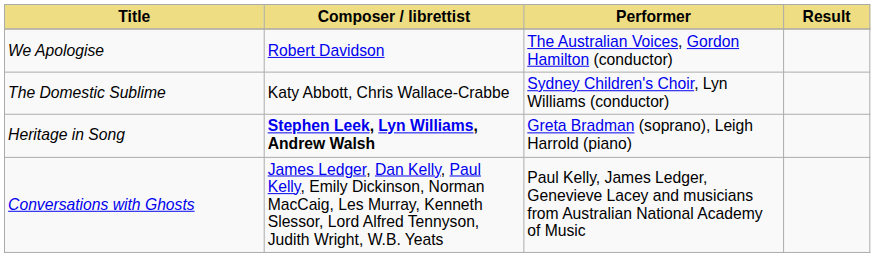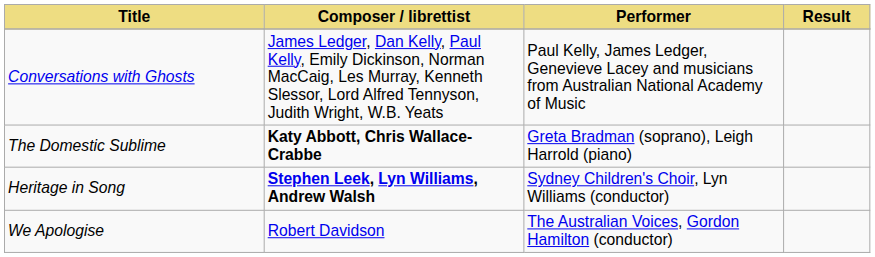rows swapped: Conversations with Ghosts <-> We Apologise
The Domestic Sublime | Composer / librettist: normal -> bold
The Domestic Sublime | Performer: Sydney Children's Choir, Lyn Williams (conductor) -> Greta Bradman (soprano), Leigh Harrold (piano)
Heritage in Song | Performer: Greta Bradman (soprano), Leigh Harrold (piano) -> Sydney Children's Choir, Lyn Williams (conductor)
